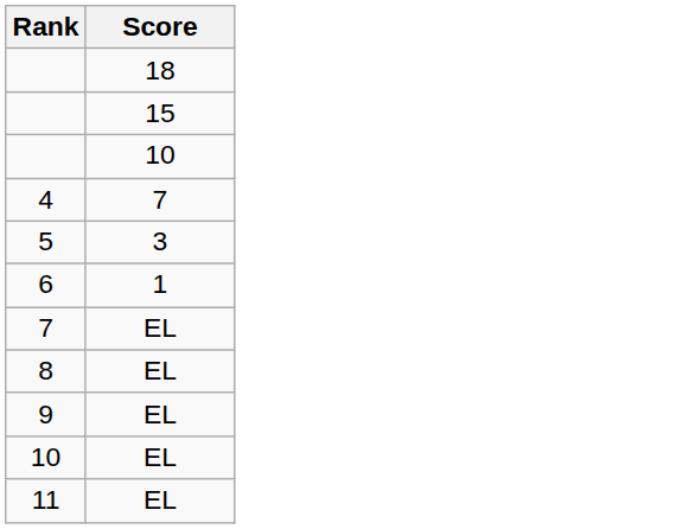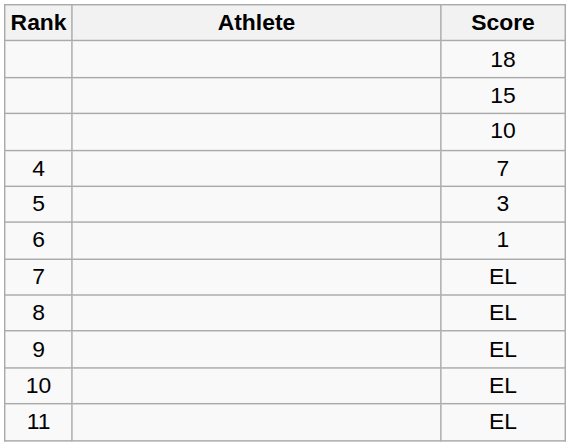+ column: Athlete
